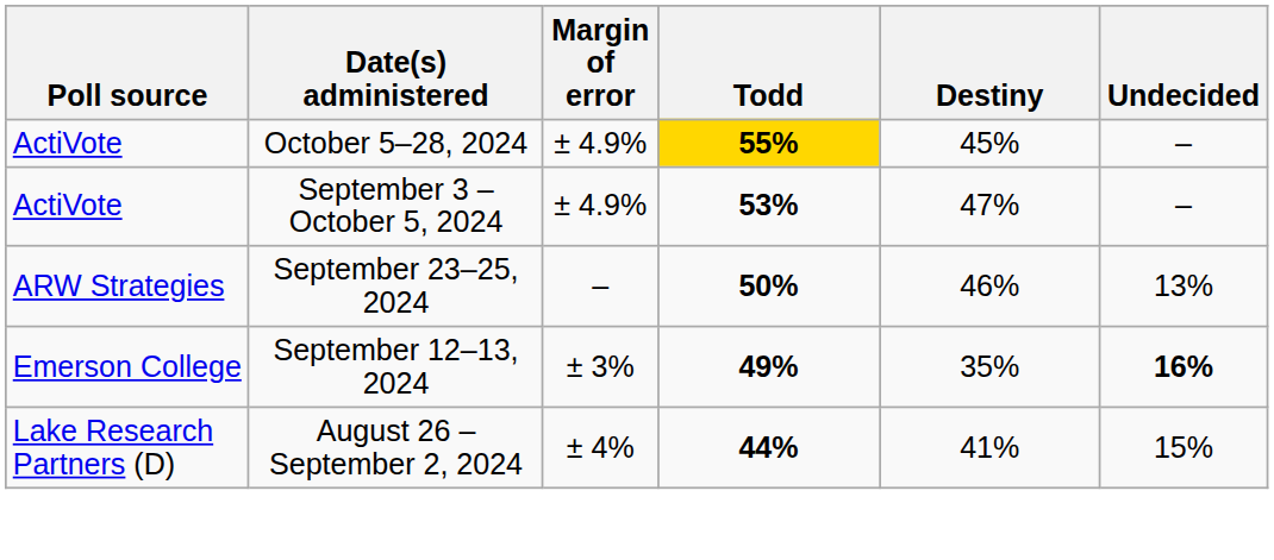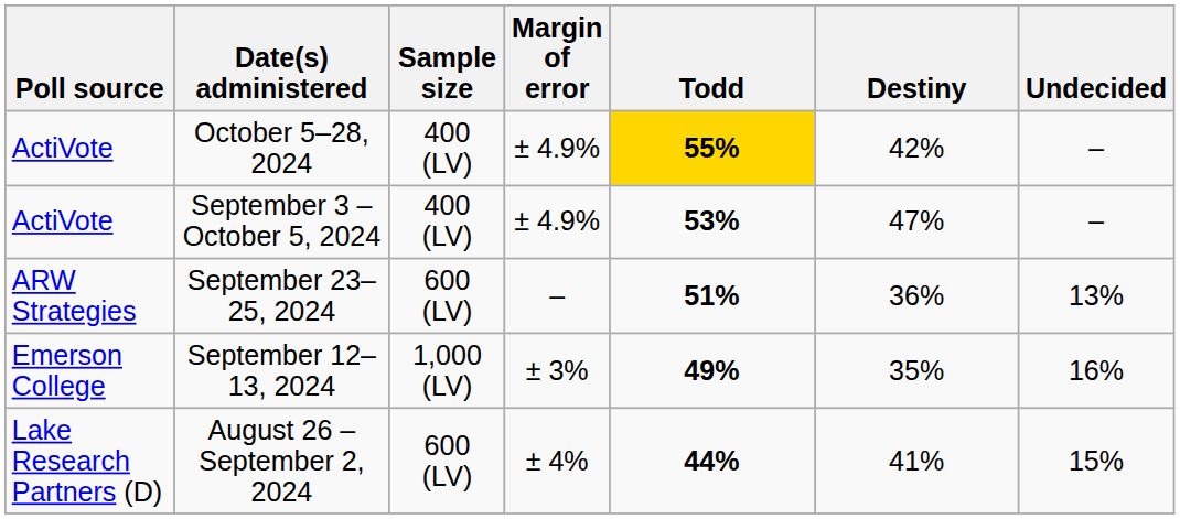+ column: Sample size | 400 (LV) | 400 (LV) | 600 (LV) | 1,000 (LV) | 600 (LV)
October 5–28, 2024 | Destiny: 45% -> 42%
September 23–25, 2024 | Todd: 50% -> 51%
September 23–25, 2024 | Destiny: 46% -> 36%
September 12–13, 2024 | Undecided: bold -> normal
